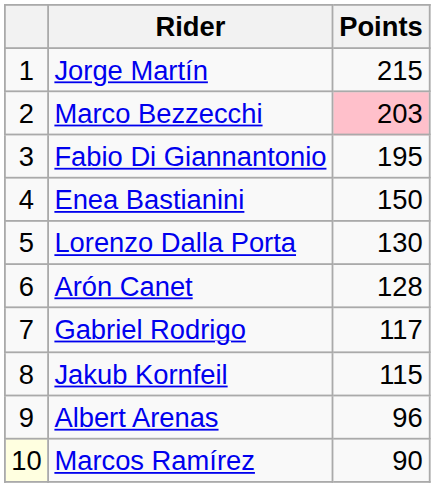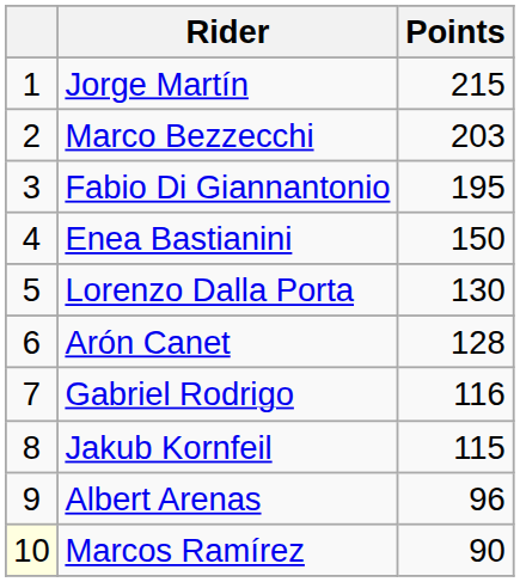Marco Bezzecchi | Points: pink background -> no background
Gabriel Rodrigo | Points: 117 -> 116
